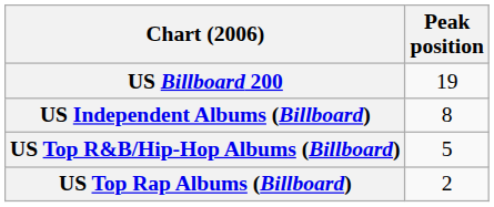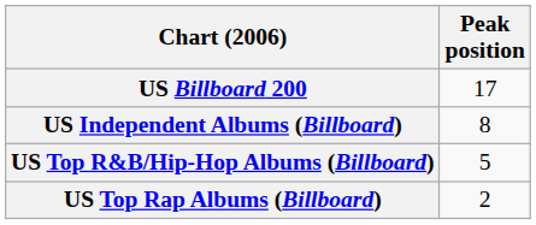US Billboard 200 | Peak position: 19 -> 17
